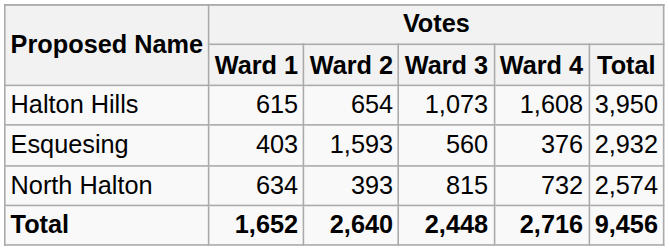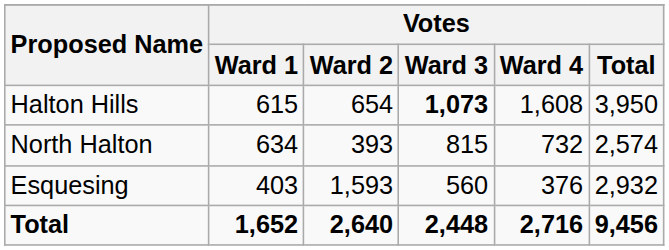Halton Hills | Votes / Ward 3: normal -> bold
rows swapped: Esquesing <-> North Halton
